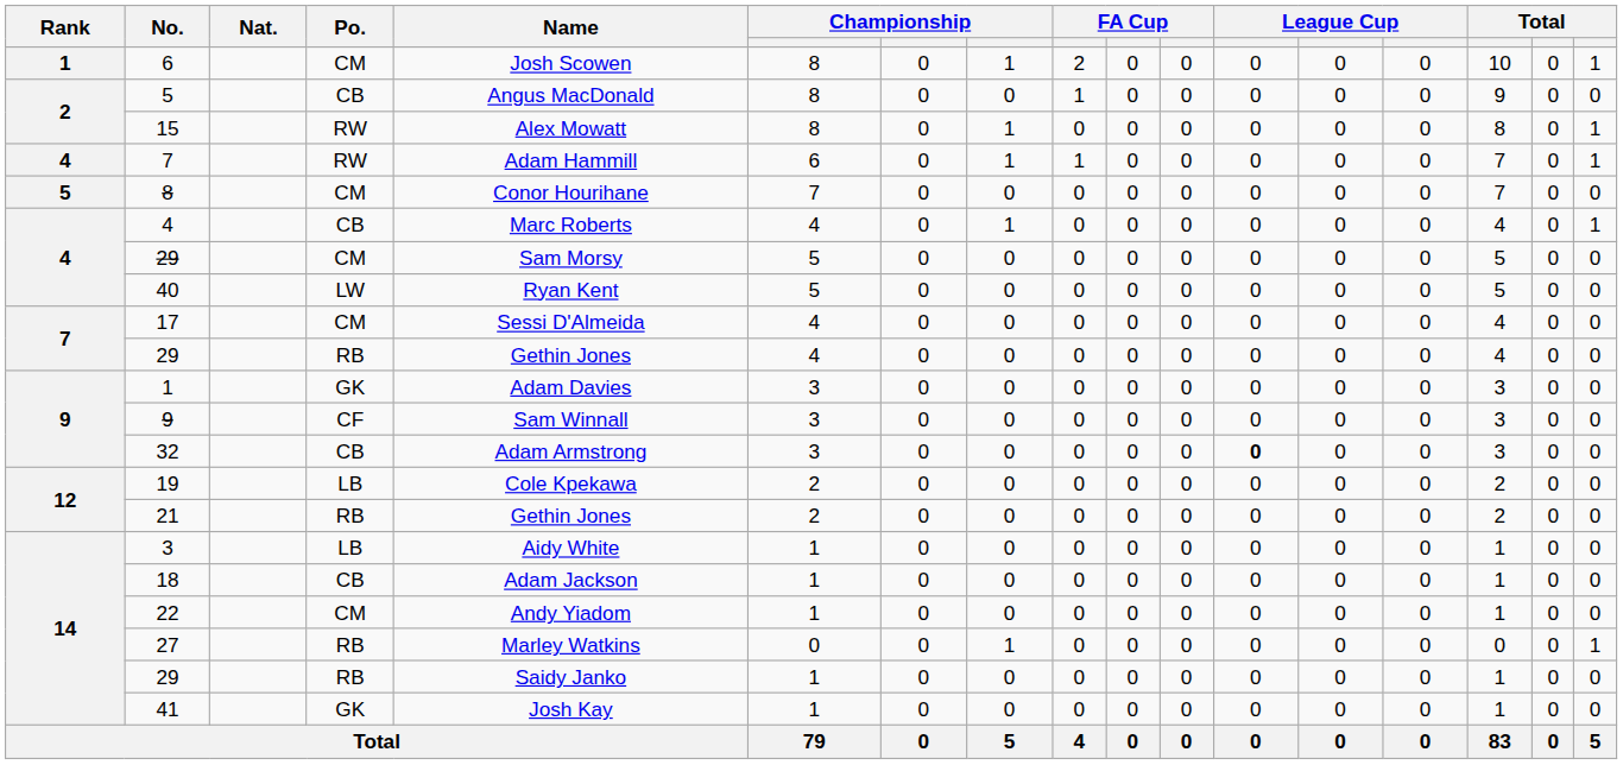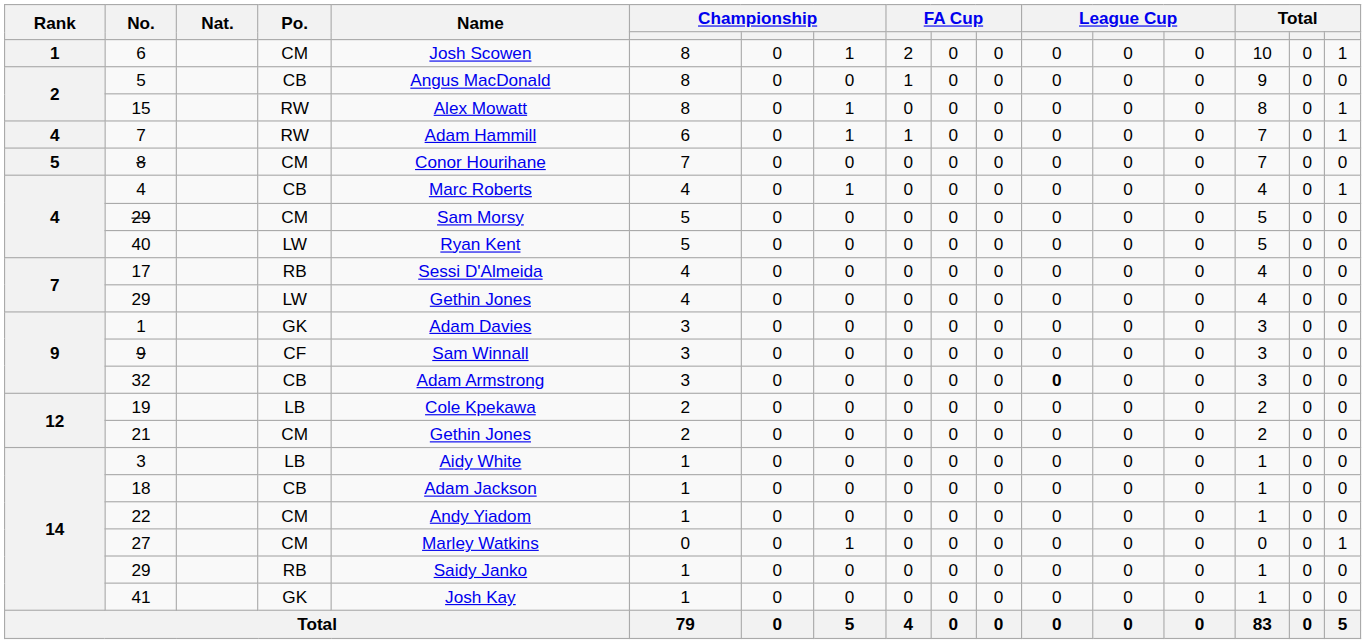17 | Po.: CM -> RB
7 / 29 | Po.: RB -> LW
21 | Po.: RB -> CM
27 | Po.: RB -> CM
